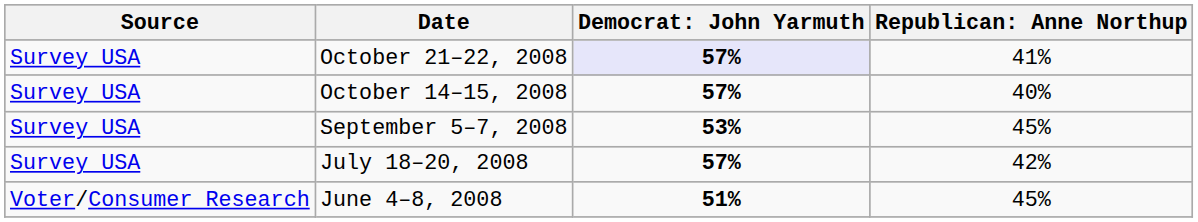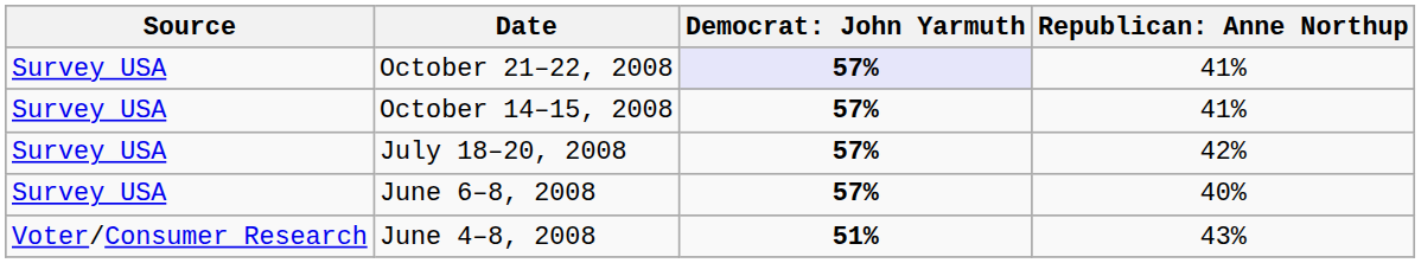October 14–15, 2008 | column 4: 40% -> 41%
- row: Survey USA | September 5–7, 2008 | 53% | 45%
+ row: Survey USA | June 6–8, 2008 | 57% | 40%
June 4–8, 2008 | column 4: 45% -> 43%
